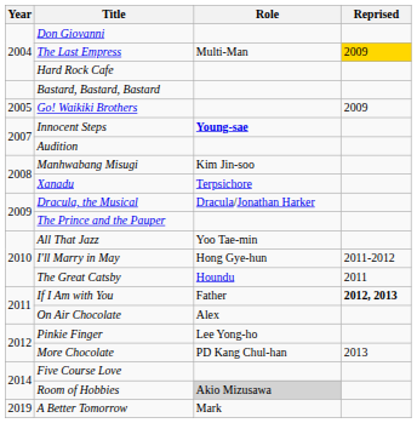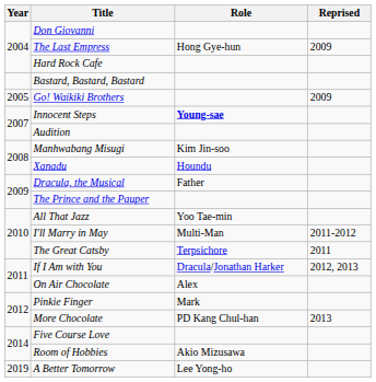The Last Empress | Role: Multi-Man -> Hong Gye-hun
The Last Empress | Reprised: gold background -> no background
Xanadu | Role: Terpsichore -> Houndu
Dracula, the Musical | Role: Dracula/Jonathan Harker -> Father
I'll Marry in May | Role: Hong Gye-hun -> Multi-Man
The Great Catsby | Role: Houndu -> Terpsichore
If I Am with You | Role: Father -> Dracula/Jonathan Harker
If I Am with You | Reprised: bold -> normal
Pinkie Finger | Role: Lee Yong-ho -> Mark
Room of Hobbies | Role: lightgrey background -> no background
A Better Tomorrow | Role: Mark -> Lee Yong-ho
